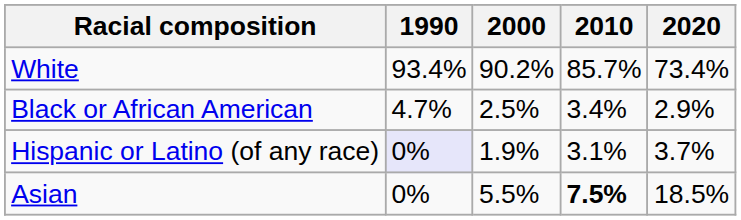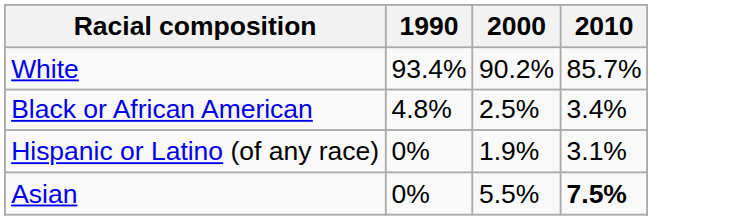- column: 2020 | 73.4% | 2.9% | 3.7% | 18.5%
Black or African American | 1990: 4.7% -> 4.8%
Hispanic or Latino (of any race) | 1990: lavender background -> no background
